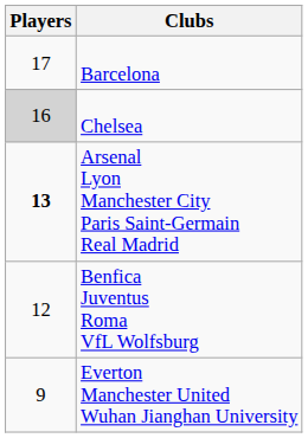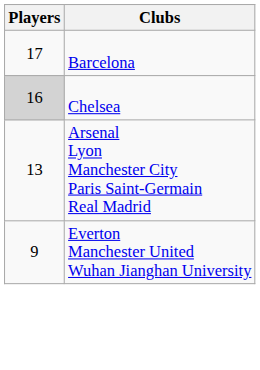Arsenal Lyon Manchester City Paris Saint-Germain Real Madrid | Players: bold -> normal
- row: 12 | Benfica Juventus Roma VfL Wolfsburg
